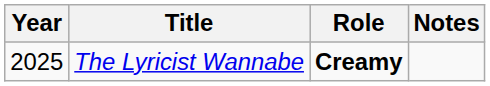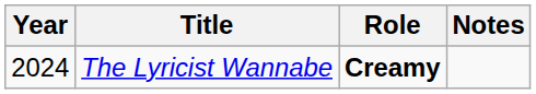The Lyricist Wannabe | Year: 2025 -> 2024
